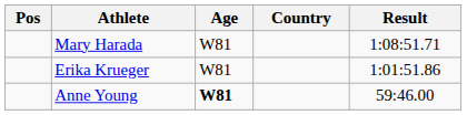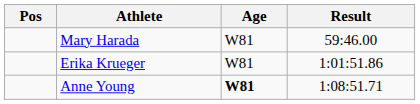- column: Country
Mary Harada | Result: 1:08:51.71 -> 59:46.00
Anne Young | Result: 59:46.00 -> 1:08:51.71
